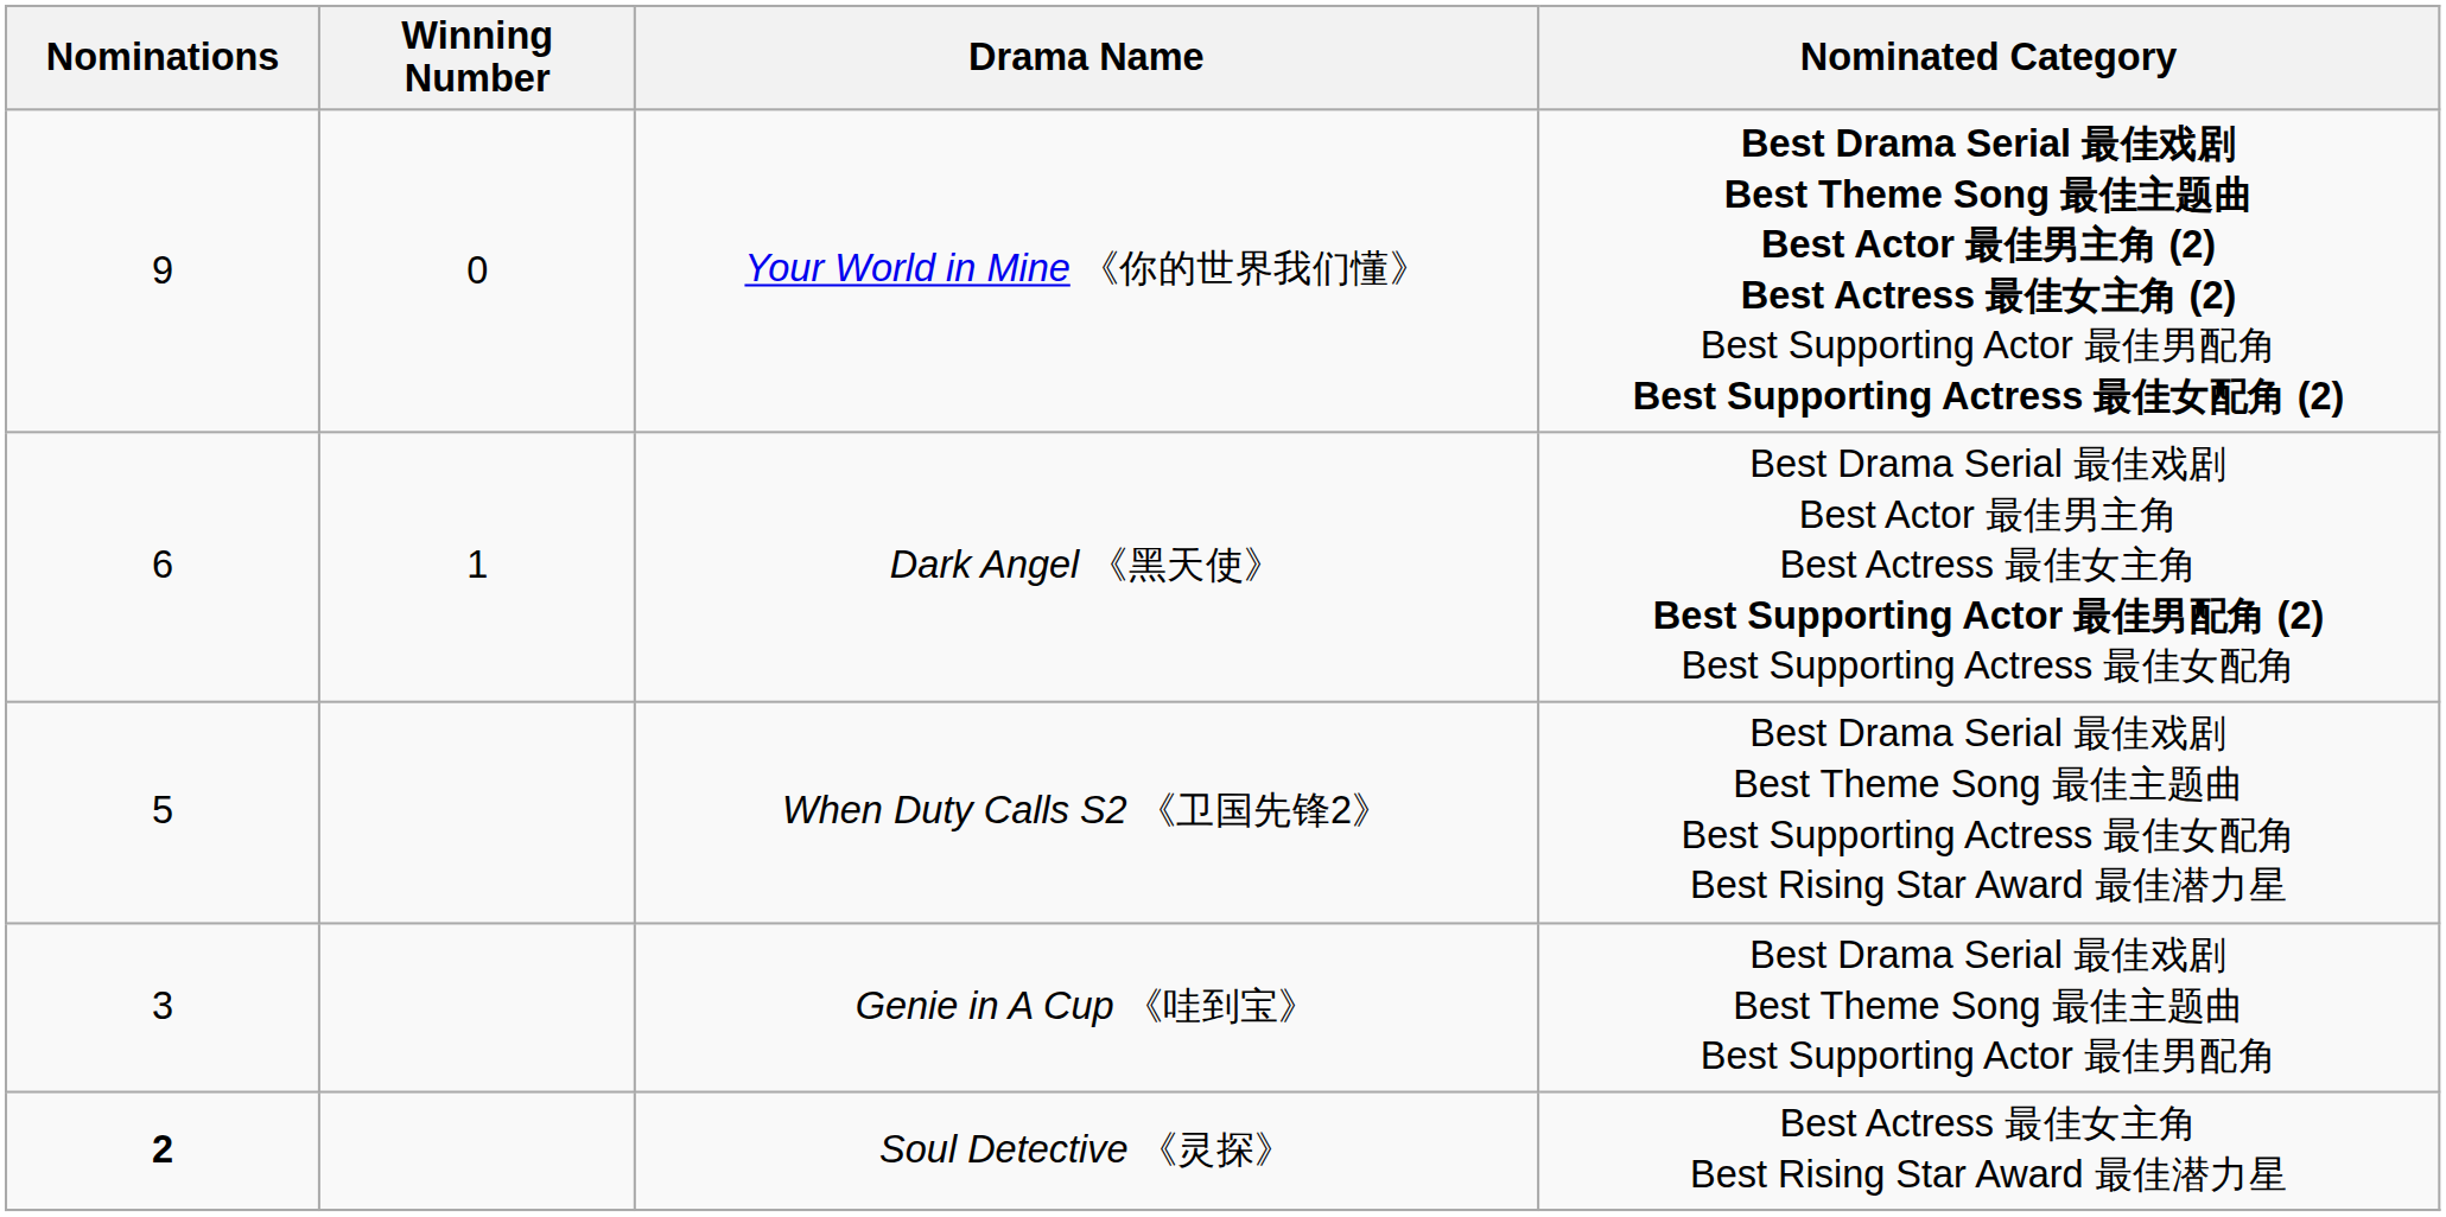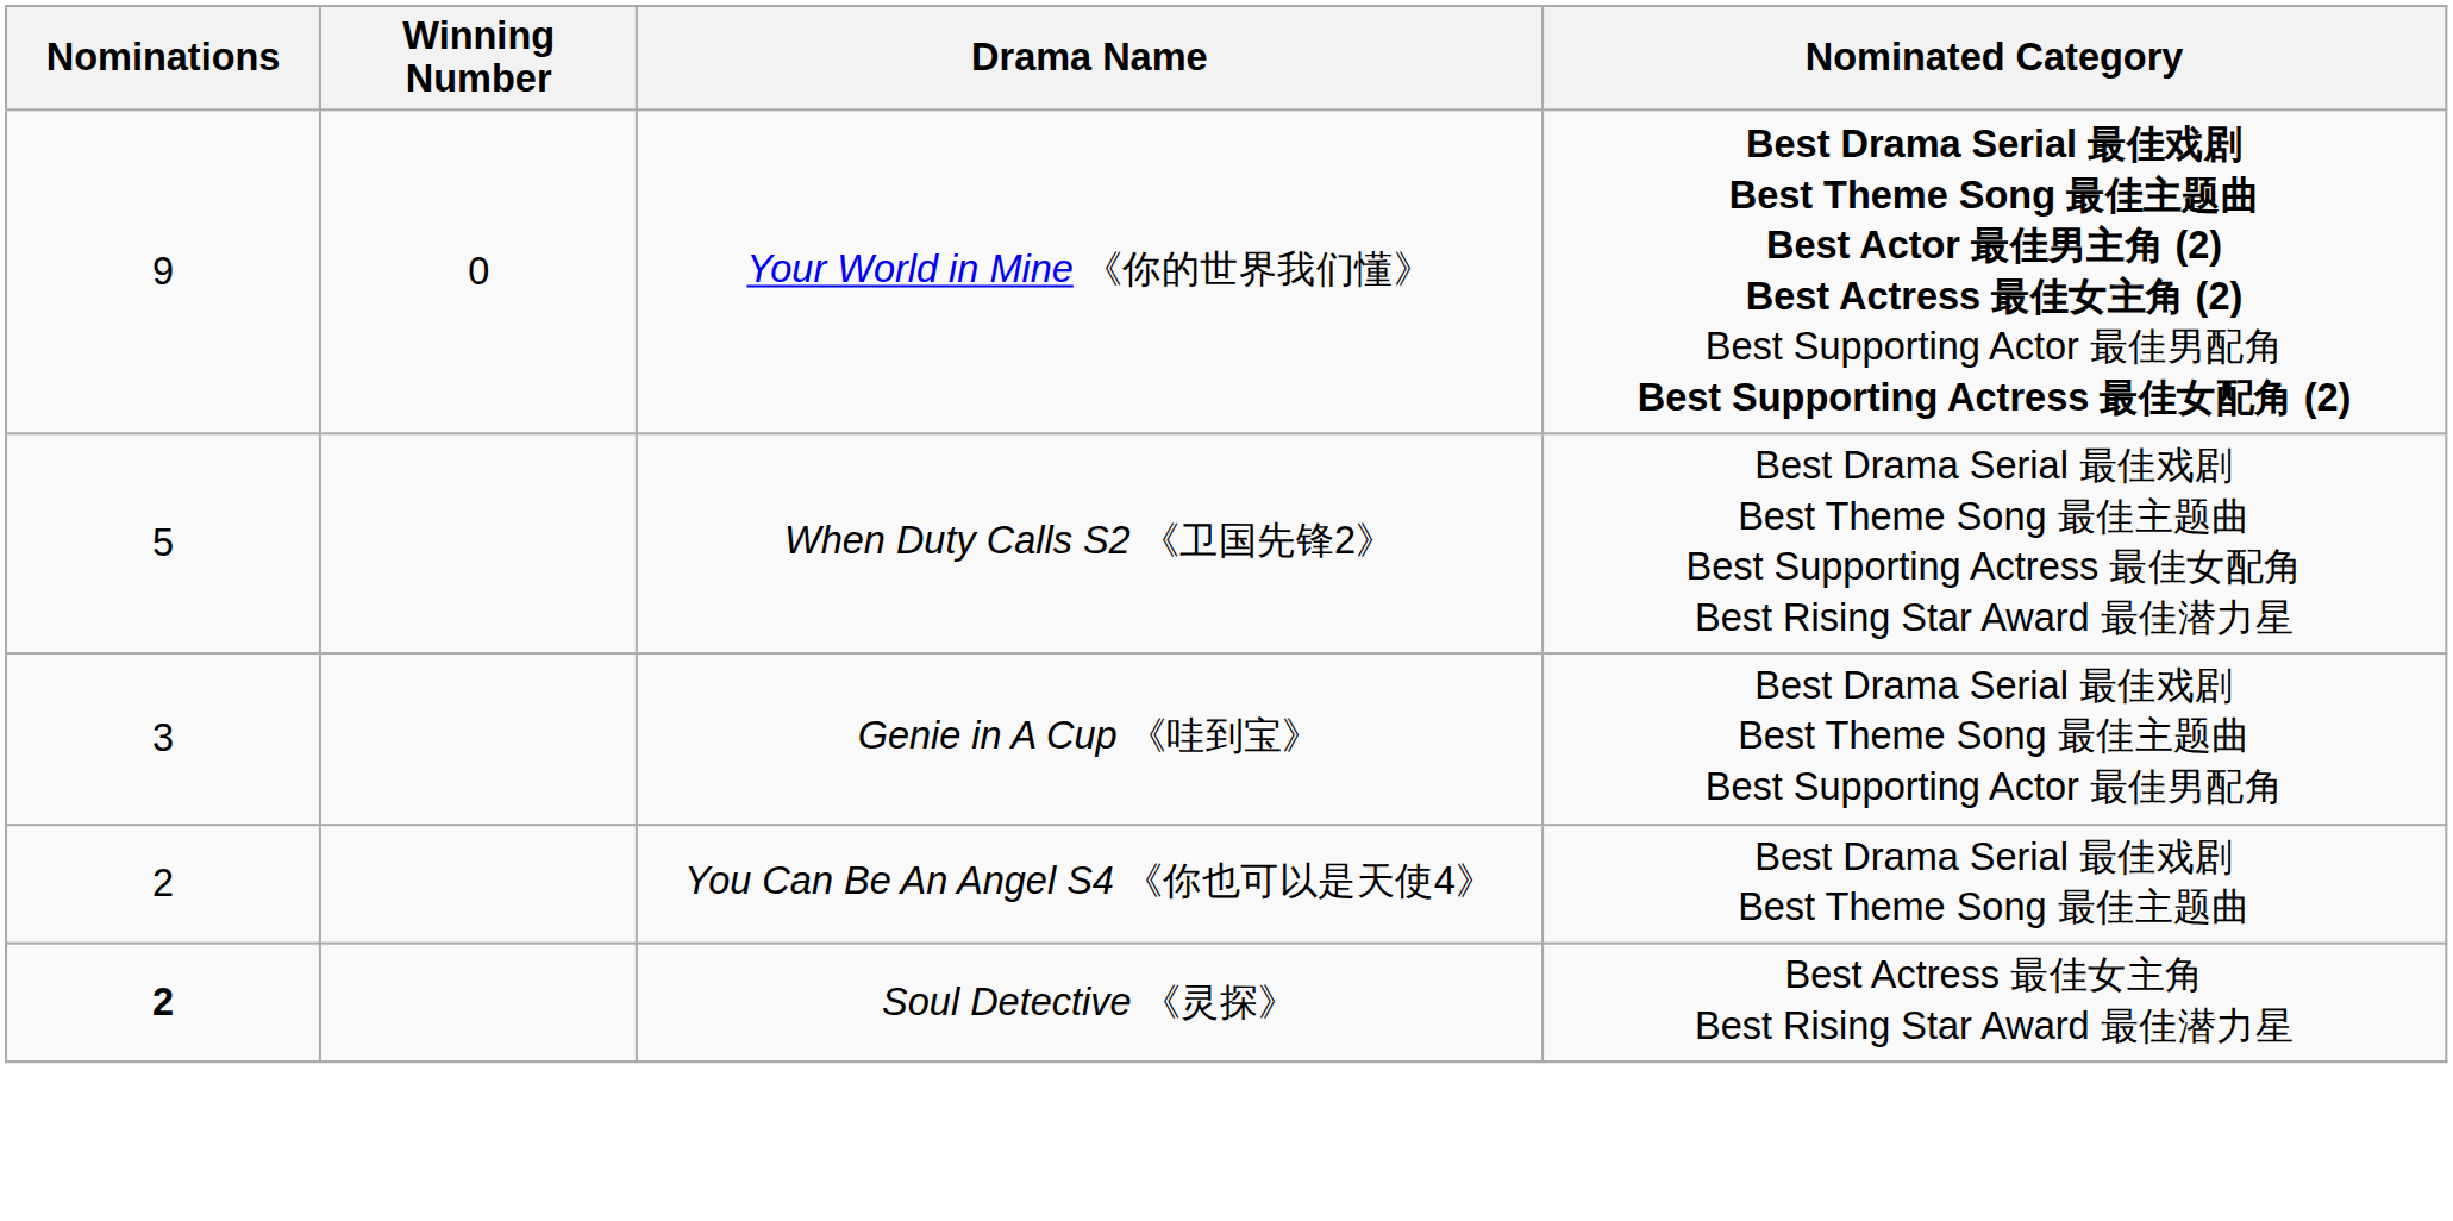- row: 6 | 1 | Dark Angel 《黑天使》 | Best Drama Serial 最佳戏剧 Best Actor 最佳男主角 Best Actress 最佳女主角 Best Supporting Actor 最佳男配角 (2) Best Supporting Actress 最佳女配角
+ row: 2 | You Can Be An Angel S4 《你也可以是天使4》 | Best Drama Serial 最佳戏剧 Best Theme Song 最佳主题曲
